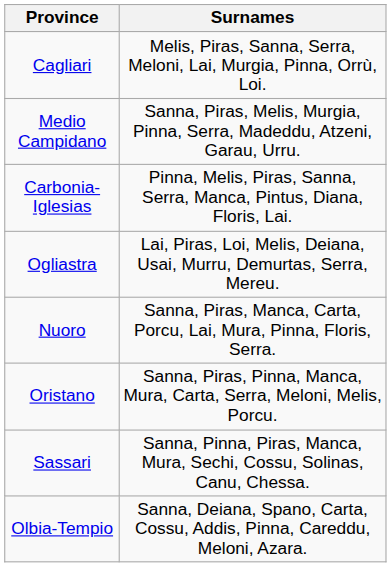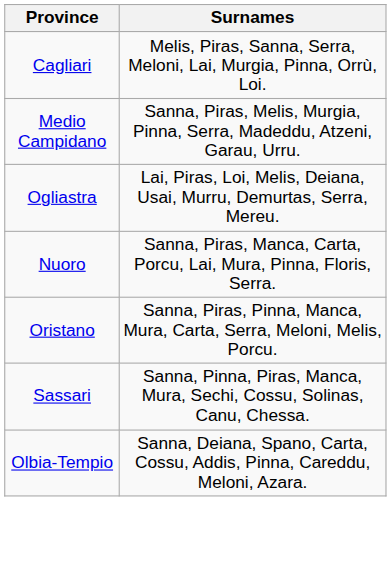- row: Carbonia-Iglesias | Pinna, Melis, Piras, Sanna, Serra, Manca, Pintus, Diana, Floris, Lai.
